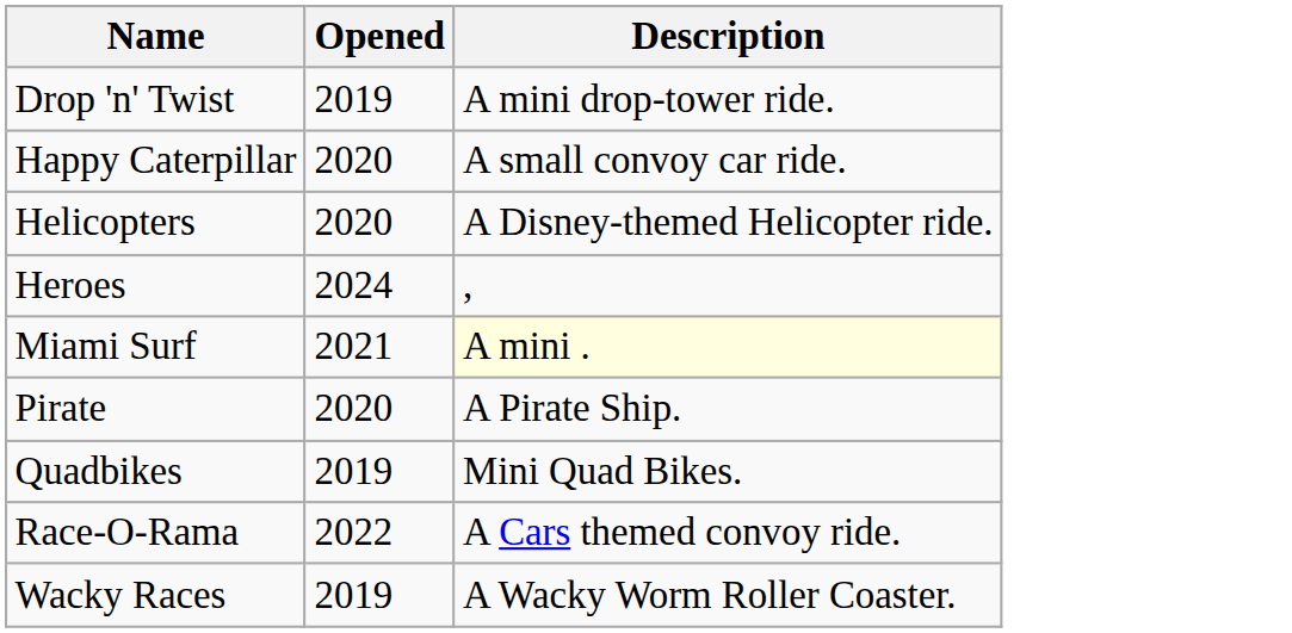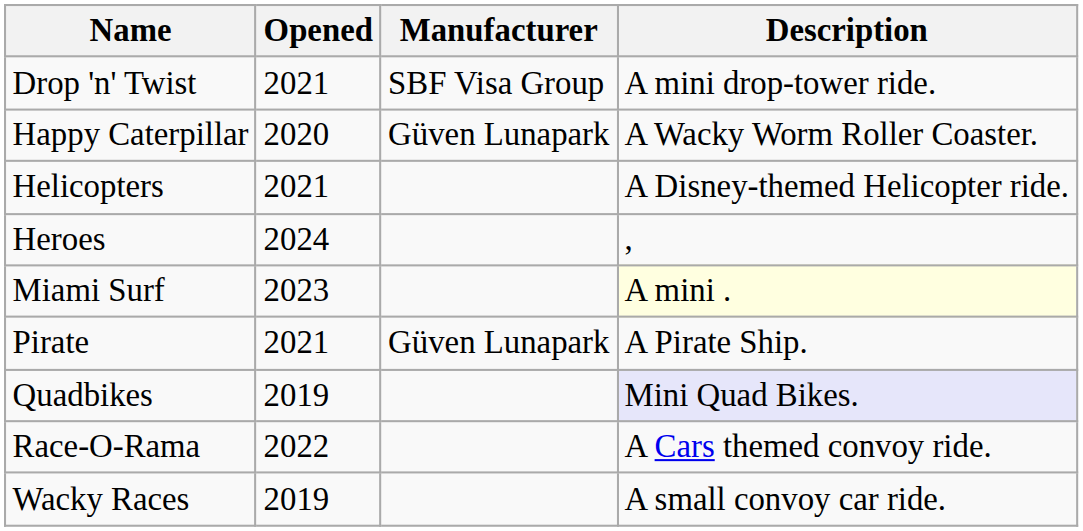+ column: Manufacturer | SBF Visa Group | Güven Lunapark | Güven Lunapark
Drop 'n' Twist | Opened: 2019 -> 2021
Happy Caterpillar | Description: A small convoy car ride. -> A Wacky Worm Roller Coaster.
Helicopters | Opened: 2020 -> 2021
Miami Surf | Opened: 2021 -> 2023
Pirate | Opened: 2020 -> 2021
Quadbikes | Description: no background -> lavender background
Wacky Races | Description: A Wacky Worm Roller Coaster. -> A small convoy car ride.
